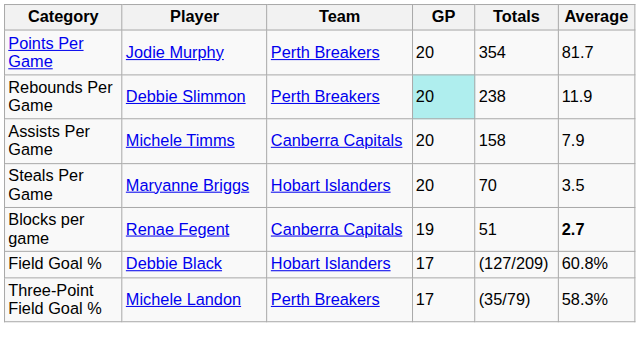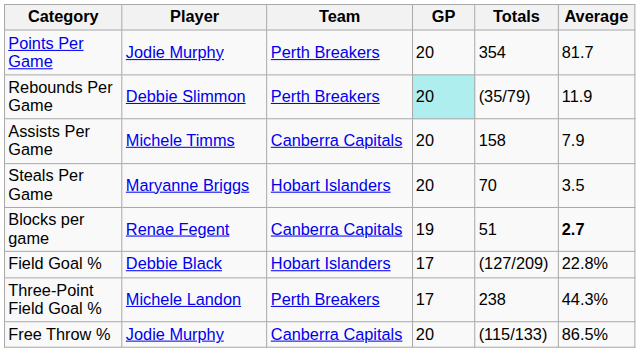Rebounds Per Game | Totals: 238 -> (35/79)
Field Goal % | Average: 60.8% -> 22.8%
Three-Point Field Goal % | Totals: (35/79) -> 238
Three-Point Field Goal % | Average: 58.3% -> 44.3%
+ row: Free Throw % | Jodie Murphy | Canberra Capitals | 20 | (115/133) | 86.5%
